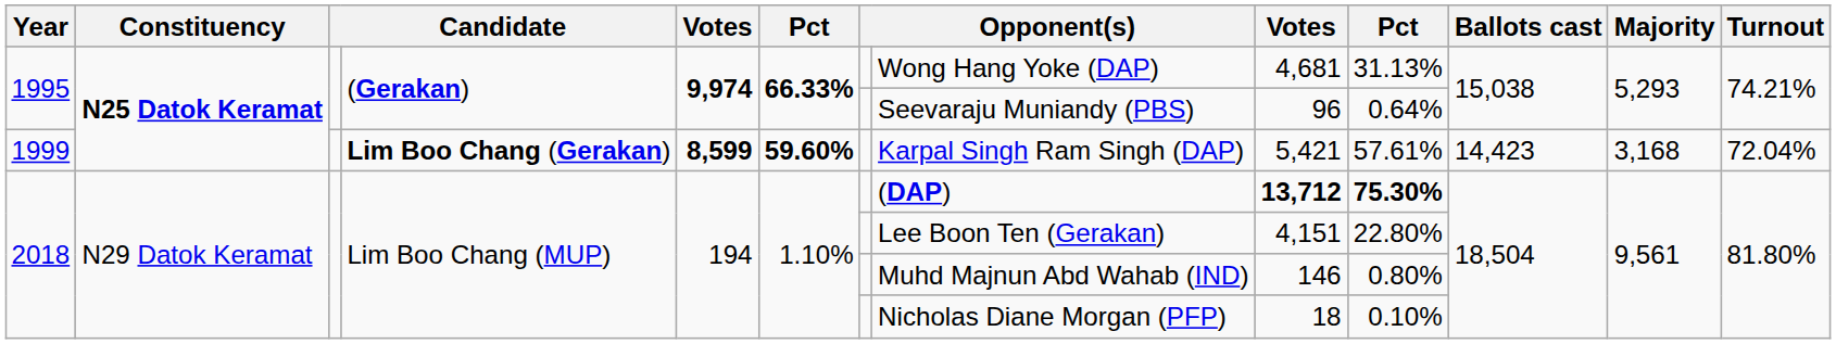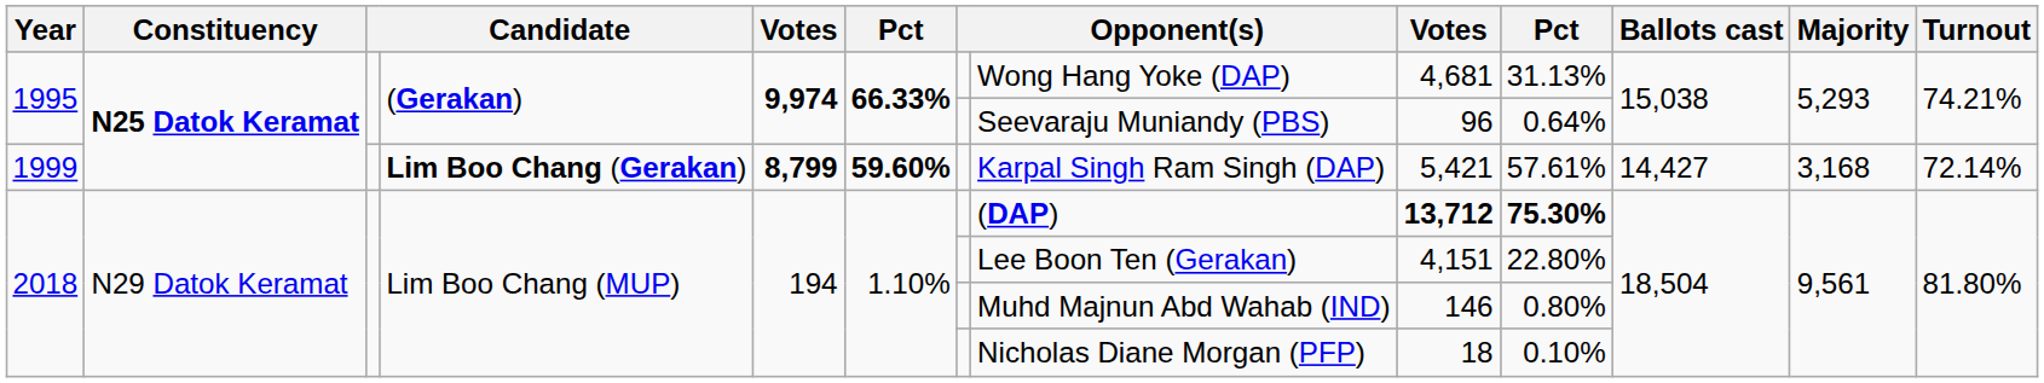1999 | column 5: 8,599 -> 8,799
1999 | Ballots cast: 14,423 -> 14,427
1999 | Turnout: 72.04% -> 72.14%
